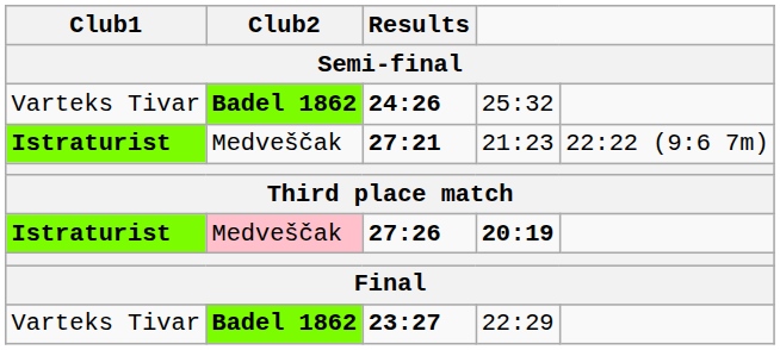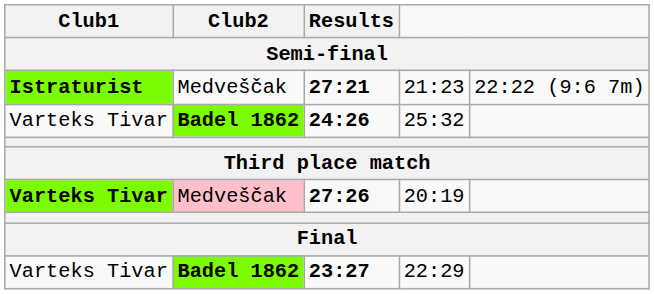rows swapped: 24:26 <-> 27:21
27:26 | Club1: Istraturist -> Varteks Tivar
27:26 | column 4: bold -> normal
